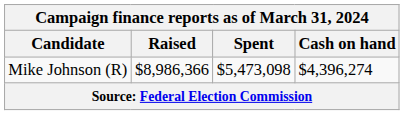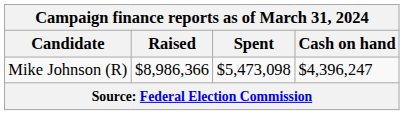Mike Johnson (R) | Cash on hand: $4,396,274 -> $4,396,247
